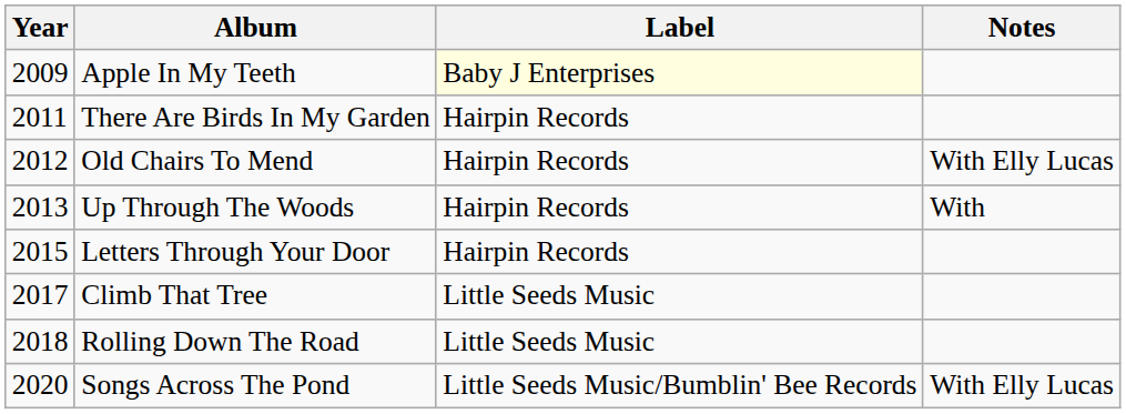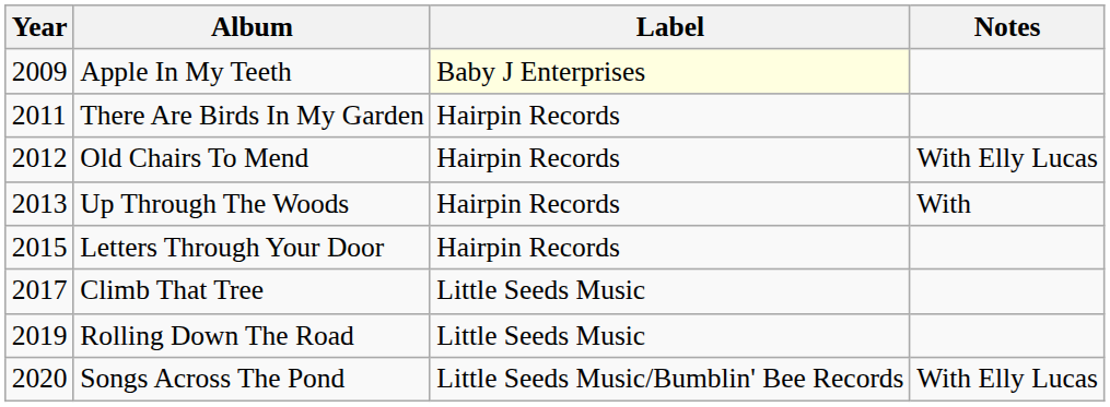Rolling Down The Road | Year: 2018 -> 2019
